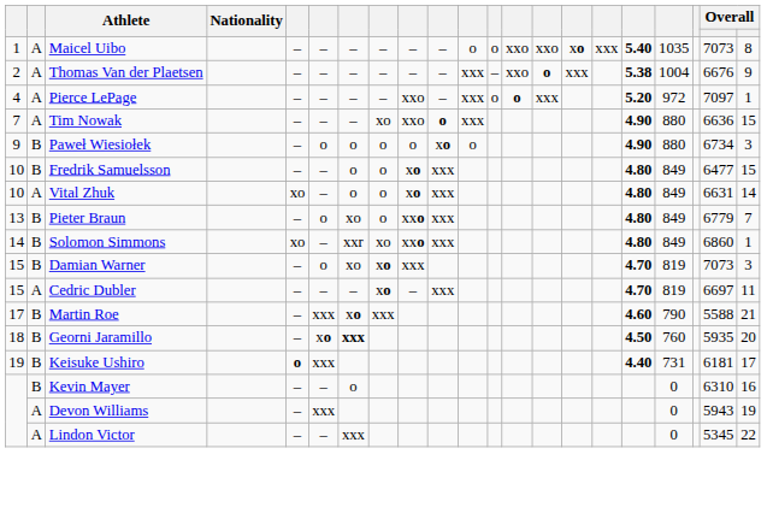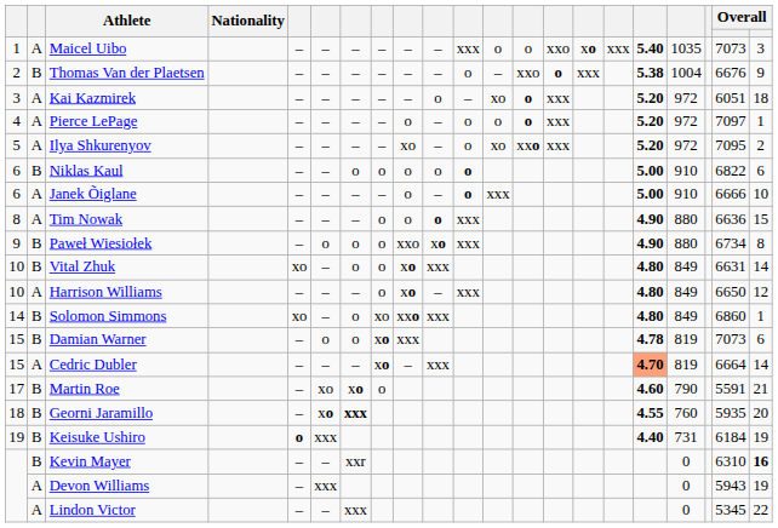Maicel Uibo | column 11: o -> xxx
Maicel Uibo | column 13: xxo -> o
Maicel Uibo | column 21: 8 -> 3
Thomas Van der Plaetsen | column 2: A -> B
Thomas Van der Plaetsen | column 11: xxx -> o
+ row: 3 | A | Kai Kazmirek | – | – | – | – | – | o | – | xo | o | xxx | 5.20 | 972 | 6051 | 18
Pierce LePage | column 9: xxo -> o
Pierce LePage | column 11: xxx -> o
+ row: 5 | A | Ilya Shkurenyov | – | – | – | – | xo | – | o | xo | xxo | xxx | 5.20 | 972 | 7095 | 2
+ row: 6 | B | Niklas Kaul | – | – | o | o | o | o | o | 5.00 | 910 | 6822 | 6
+ row: 6 | A | Janek Õiglane | – | – | – | – | o | – | o | xxx | 5.00 | 910 | 6666 | 10
Tim Nowak | column 1: 7 -> 8
Tim Nowak | column 8: xo -> o
Tim Nowak | column 9: xxo -> o
Paweł Wiesiołek | column 9: o -> xxo
Paweł Wiesiołek | column 11: o -> xxx
Paweł Wiesiołek | column 21: 3 -> 8
- row: 10 | B | Fredrik Samuelsson | – | – | o | o | xo | xxx | 4.80 | 849 | 6477 | 15
Vital Zhuk | column 2: A -> B
+ row: 10 | A | Harrison Williams | – | – | – | o | xo | – | xxx | 4.80 | 849 | 6650 | 12
- row: 13 | B | Pieter Braun | – | o | xo | o | xxo | xxx | 4.80 | 849 | 6779 | 7
Solomon Simmons | column 7: xxr -> o
Damian Warner | column 7: xo -> o
Damian Warner | column 17: 4.70 -> 4.78
Damian Warner | column 21: 3 -> 6
Cedric Dubler | column 17: no background -> lightsalmon background
Cedric Dubler | column 20: 6697 -> 6664
Cedric Dubler | column 21: 11 -> 14
Martin Roe | column 6: xxx -> xo
Martin Roe | column 8: xxx -> o
Martin Roe | column 20: 5588 -> 5591
Georni Jaramillo | column 17: 4.50 -> 4.55
Keisuke Ushiro | column 20: 6181 -> 6184
Keisuke Ushiro | column 21: 17 -> 19
Kevin Mayer | column 7: o -> xxr
Kevin Mayer | column 21: normal -> bold
